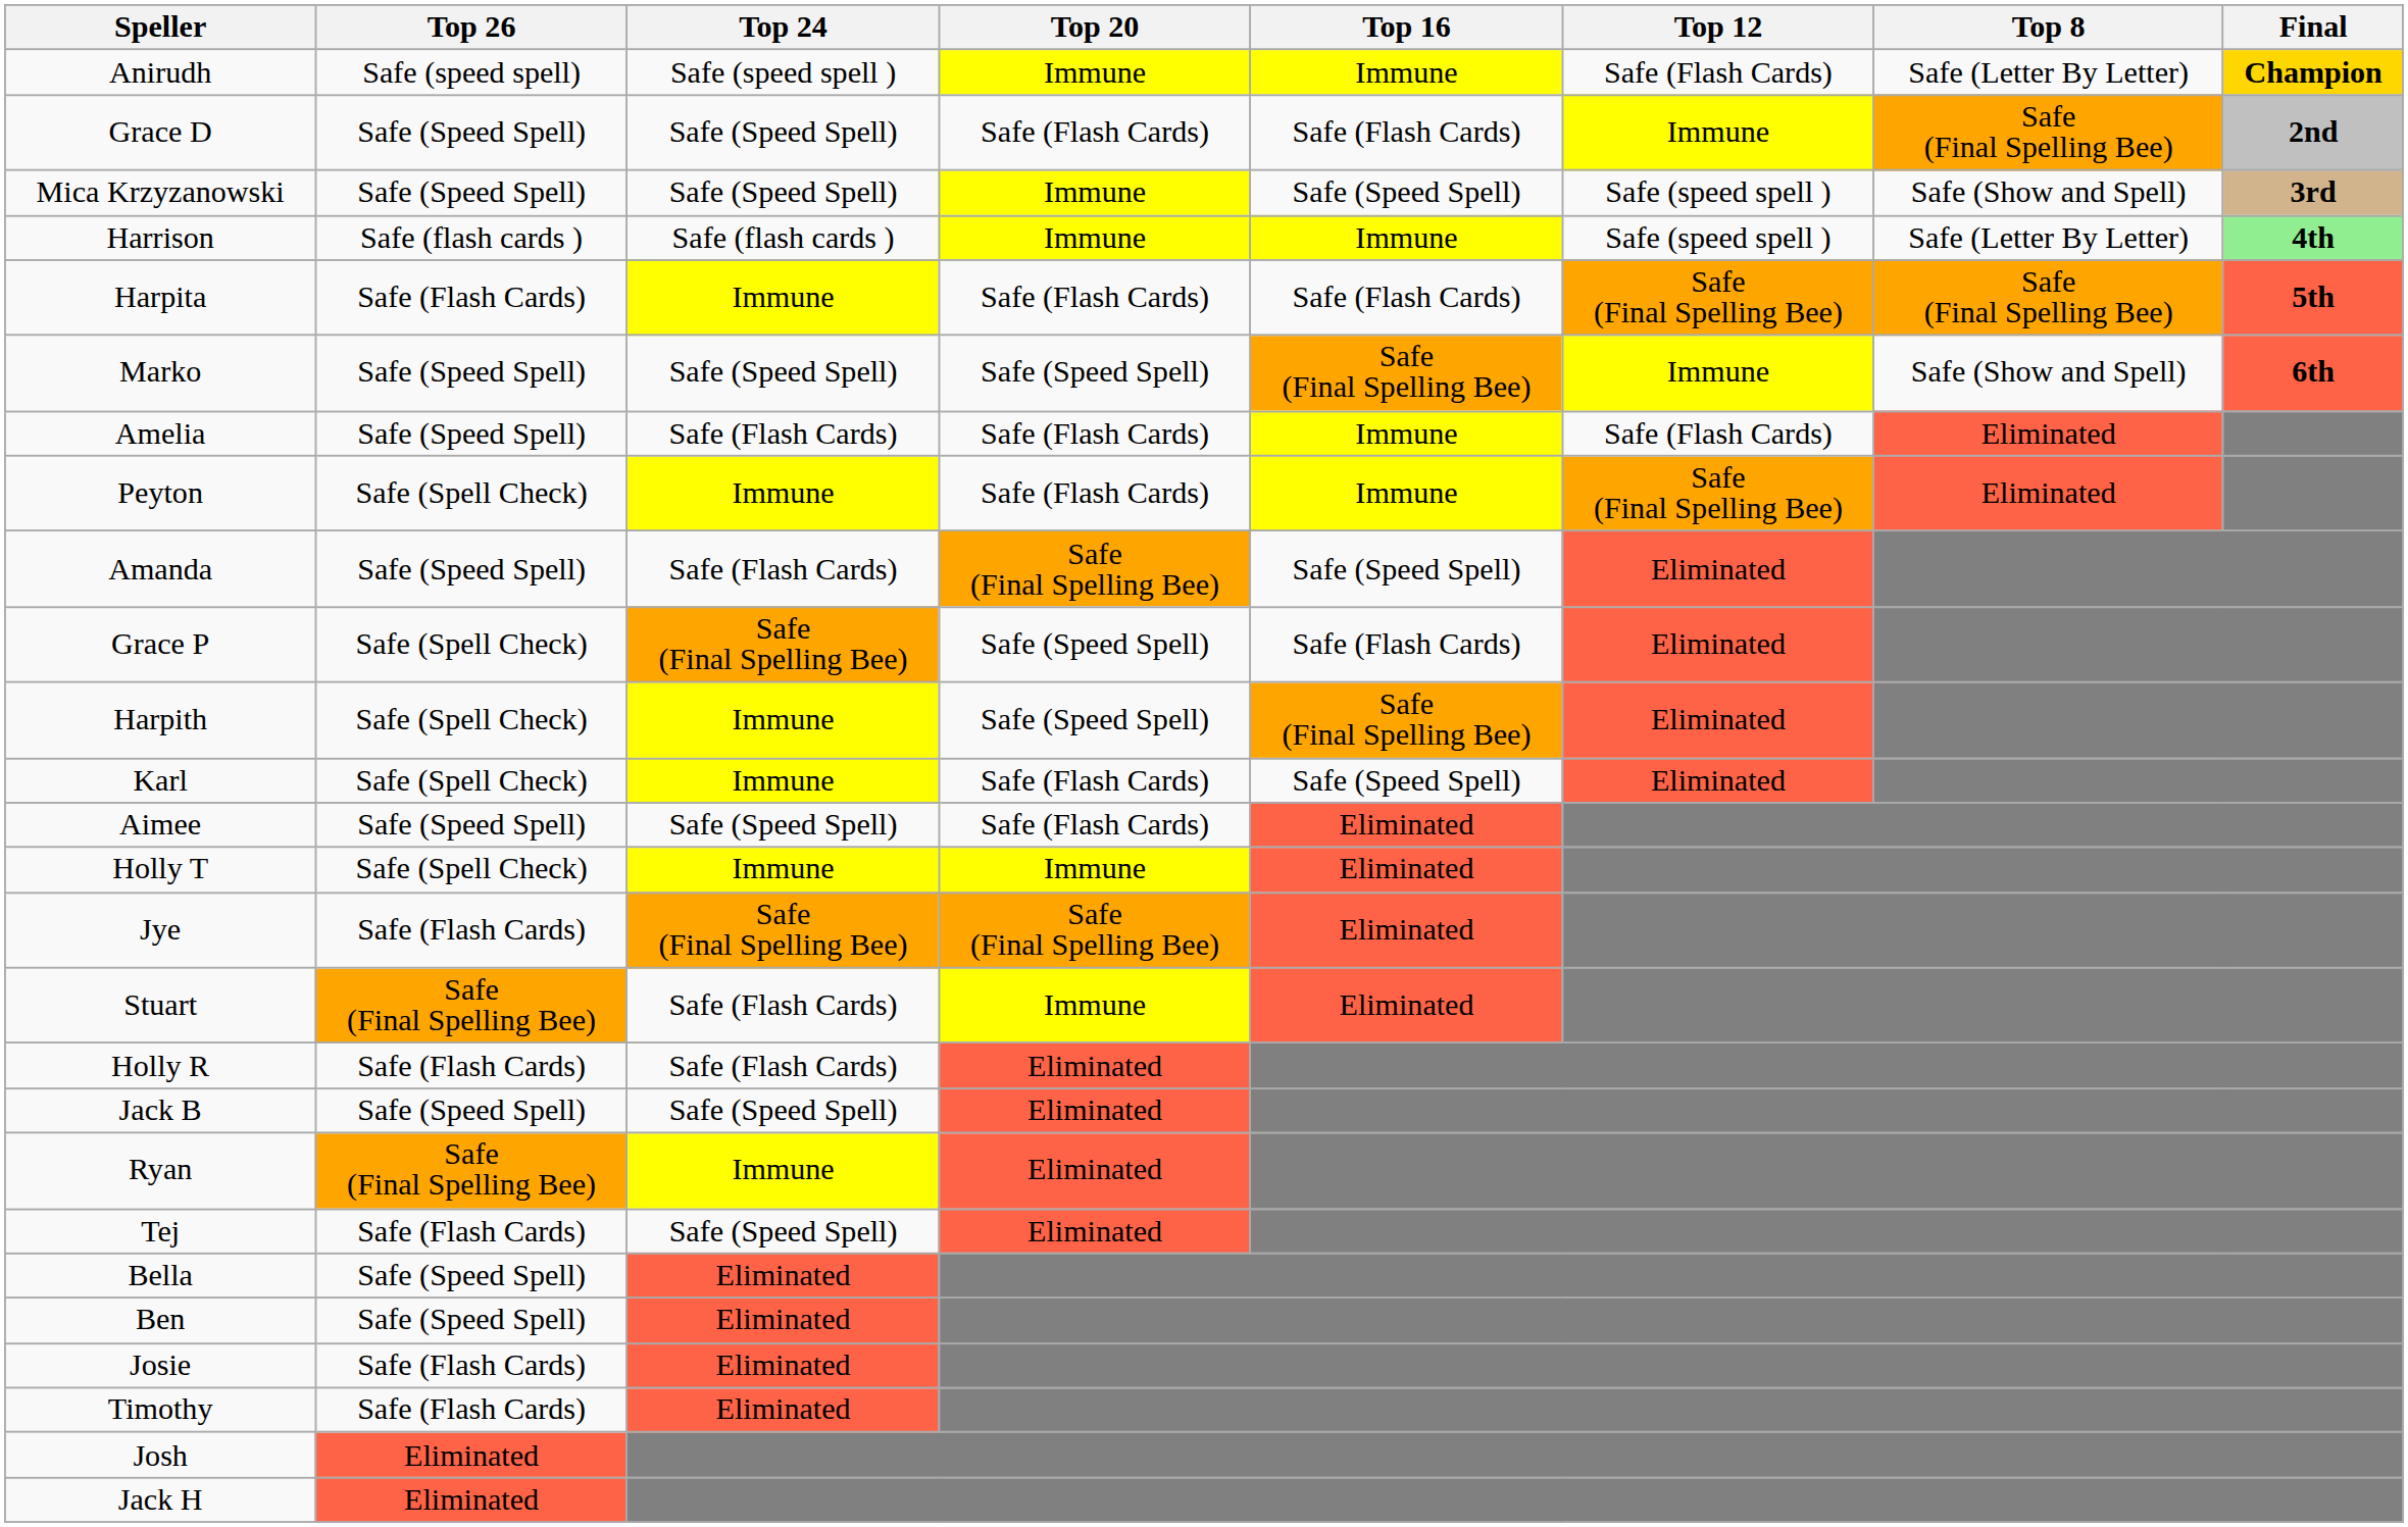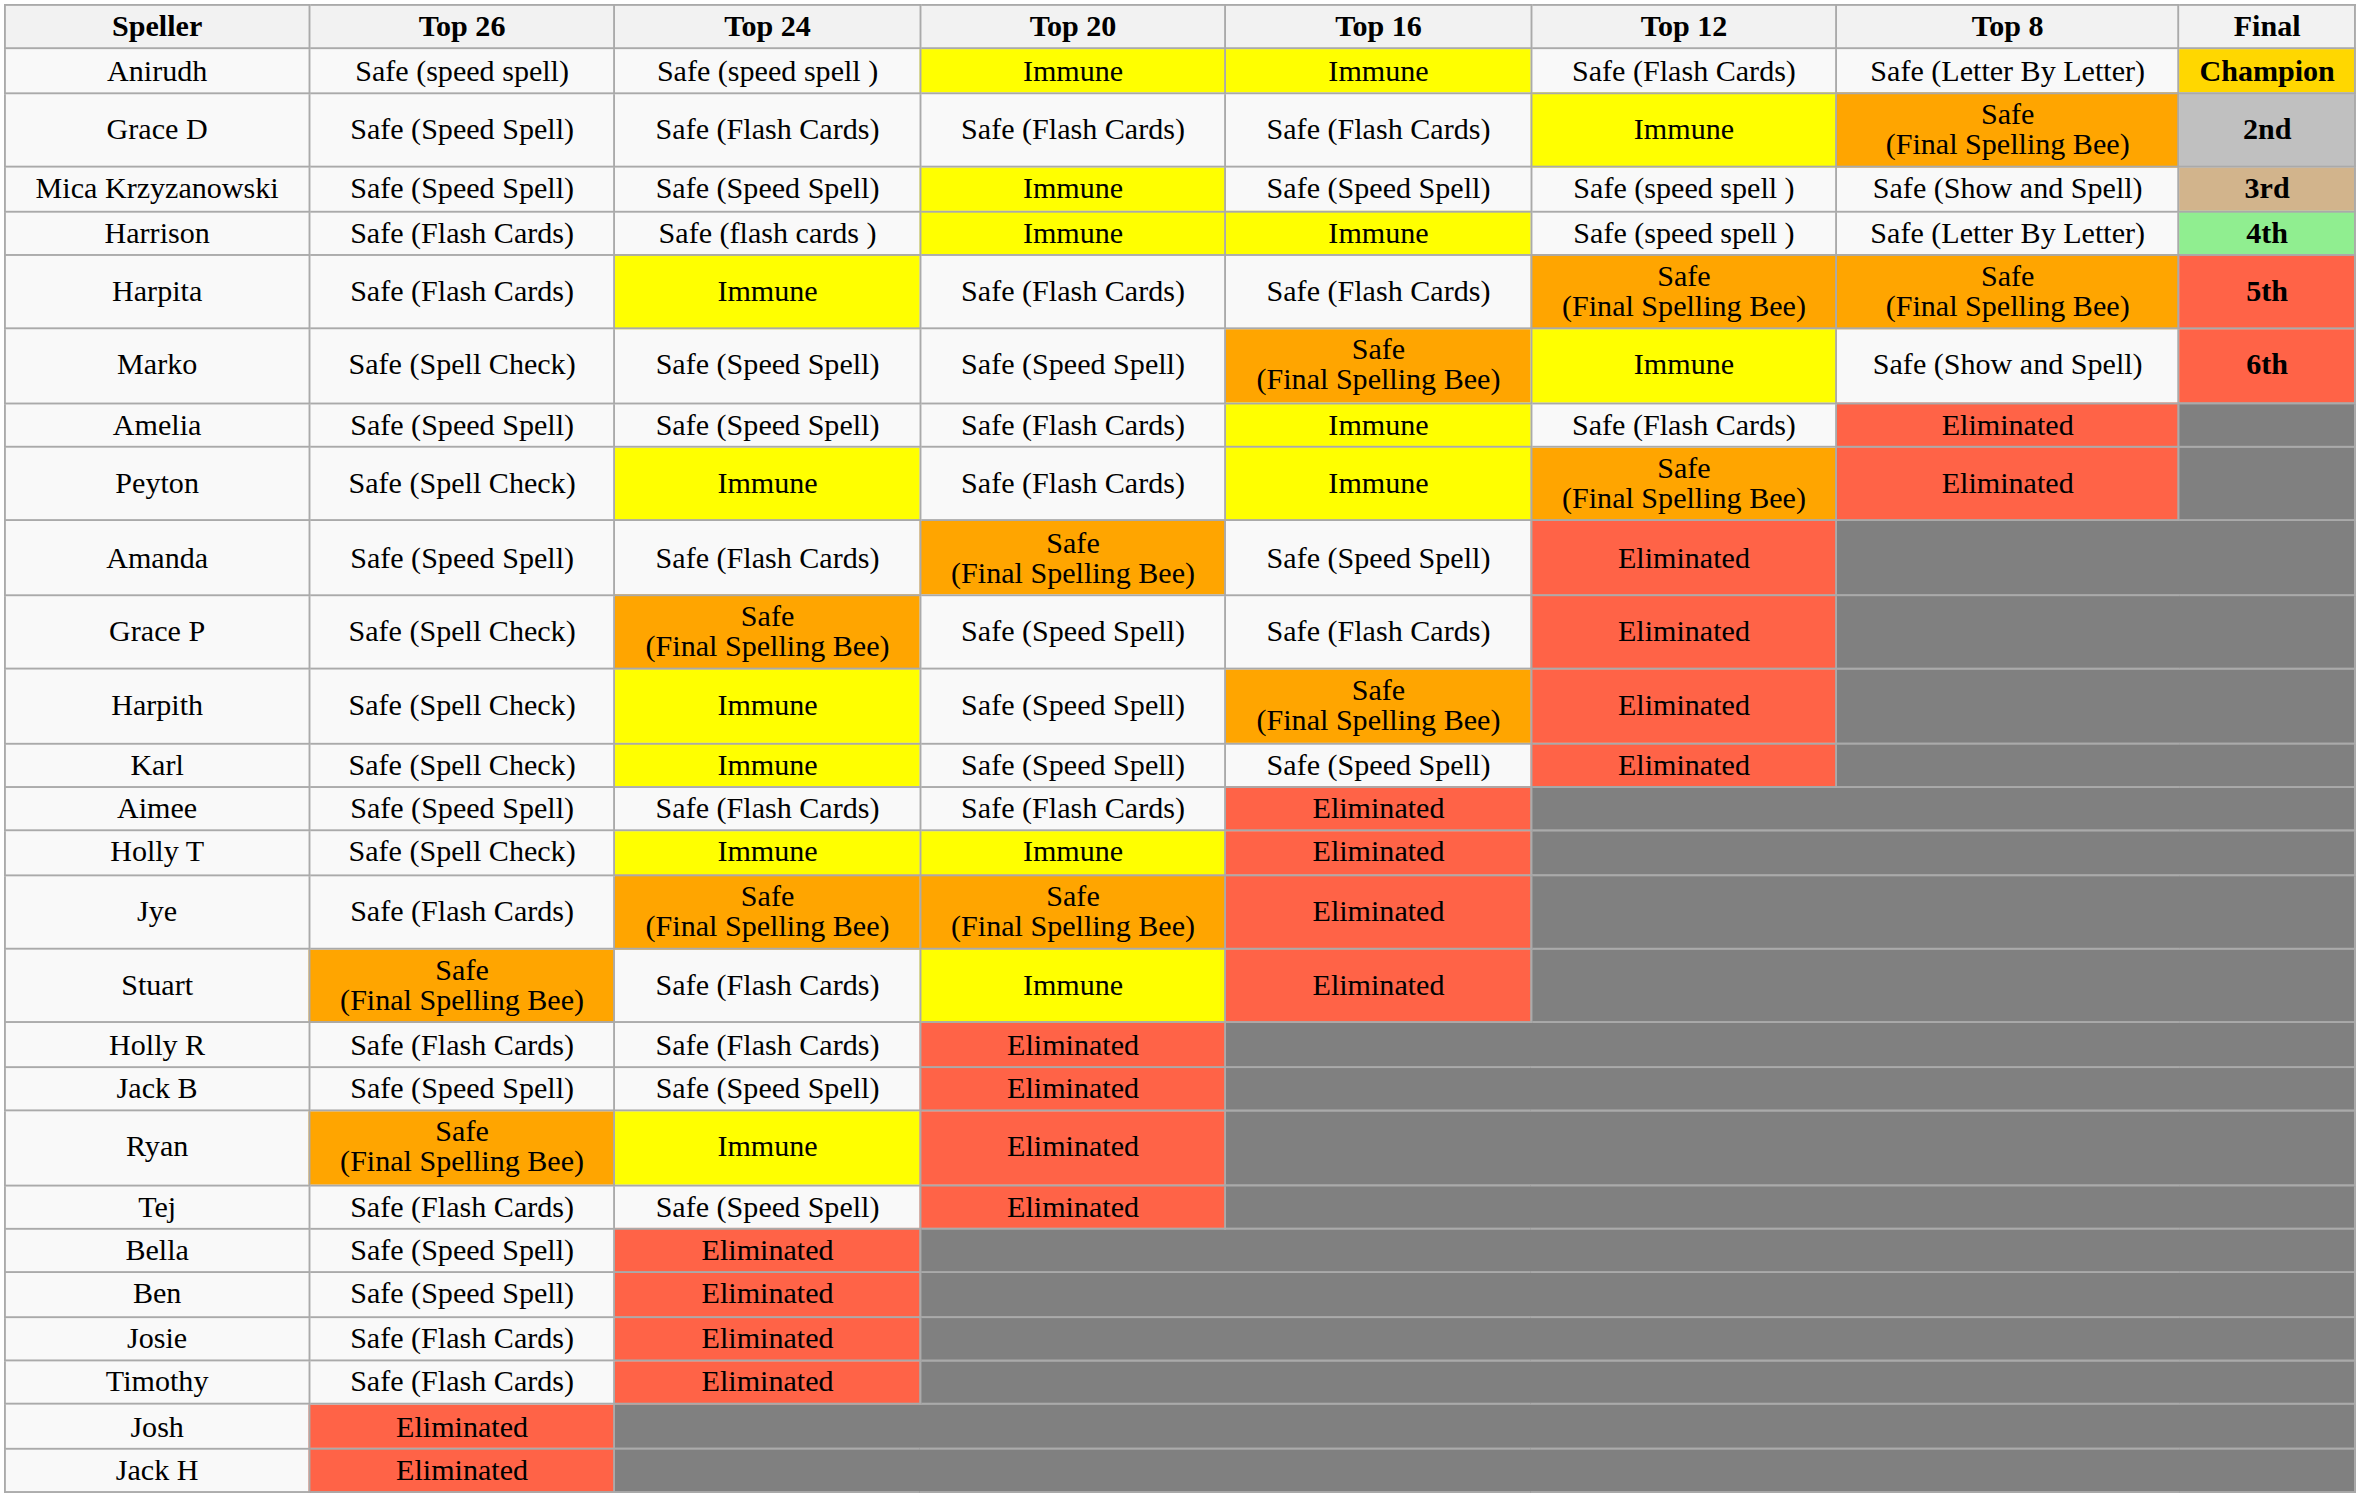Grace D | Top 24: Safe (Speed Spell) -> Safe (Flash Cards)
Harrison | Top 26: Safe (flash cards ) -> Safe (Flash Cards)
Marko | Top 26: Safe (Speed Spell) -> Safe (Spell Check)
Amelia | Top 24: Safe (Flash Cards) -> Safe (Speed Spell)
Karl | Top 20: Safe (Flash Cards) -> Safe (Speed Spell)
Aimee | Top 24: Safe (Speed Spell) -> Safe (Flash Cards)
